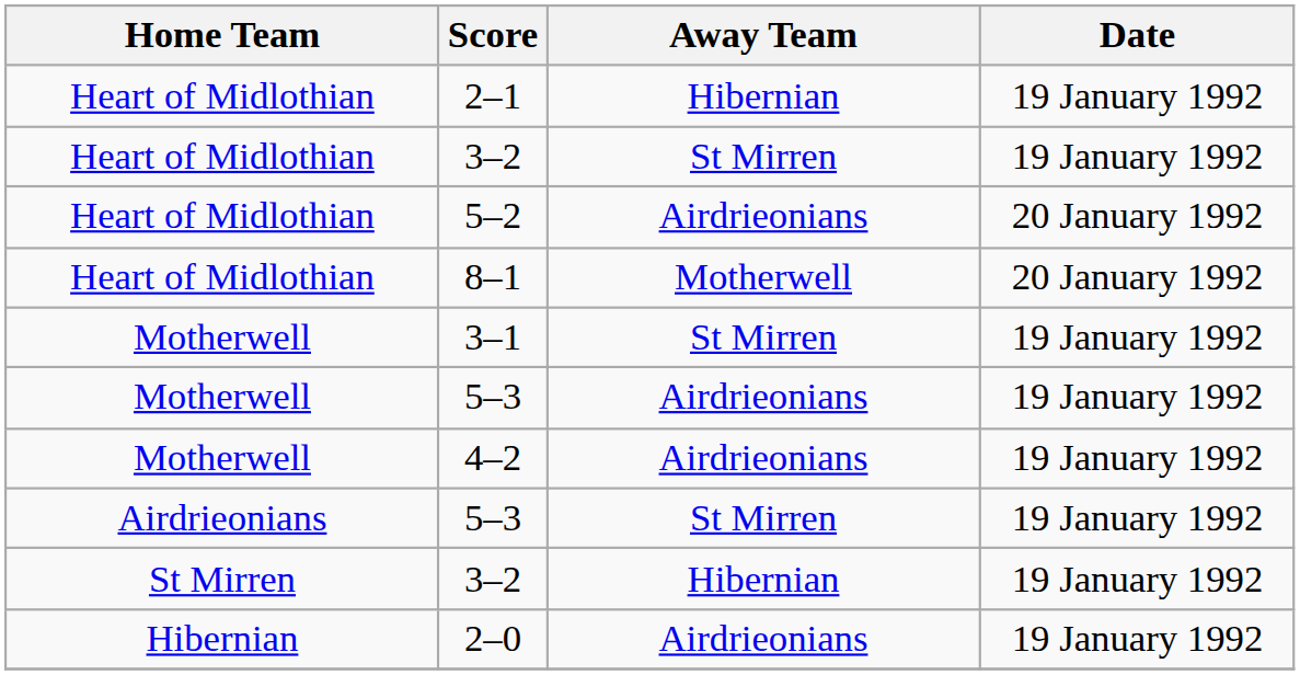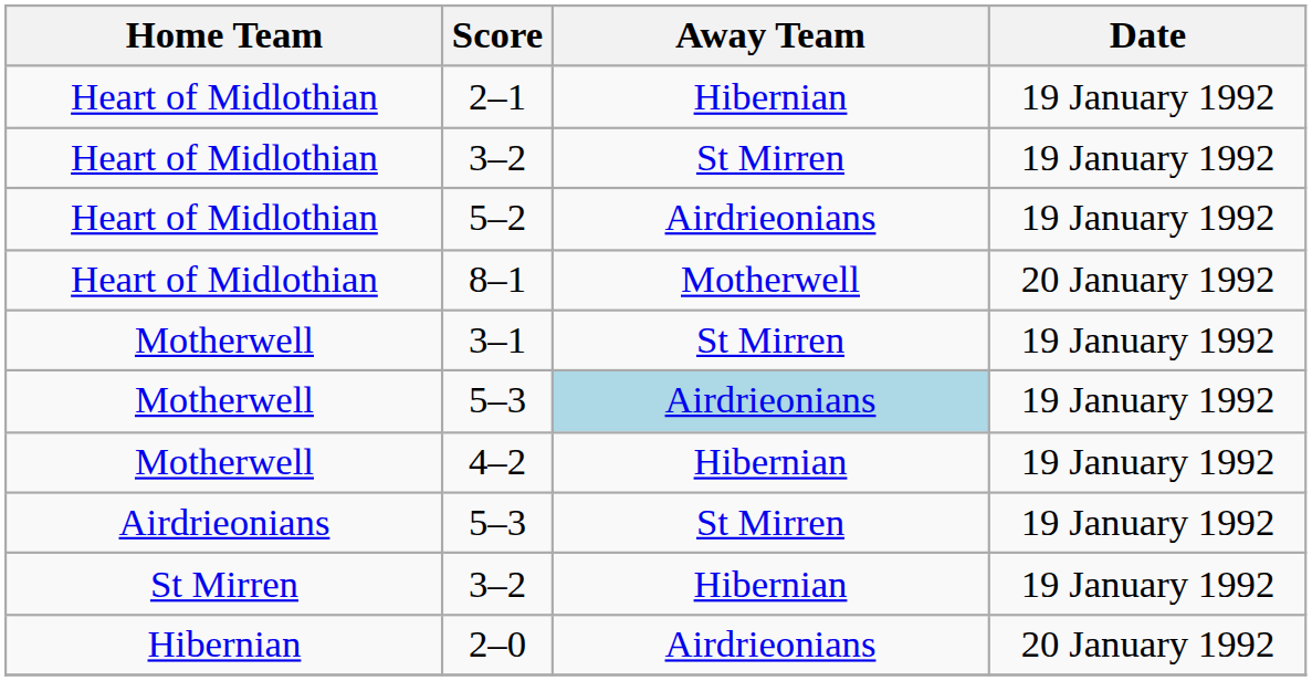5–2 | Date: 20 January 1992 -> 19 January 1992
Motherwell / 5–3 | Away Team: no background -> lightblue background
4–2 | Away Team: Airdrieonians -> Hibernian
2–0 | Date: 19 January 1992 -> 20 January 1992
